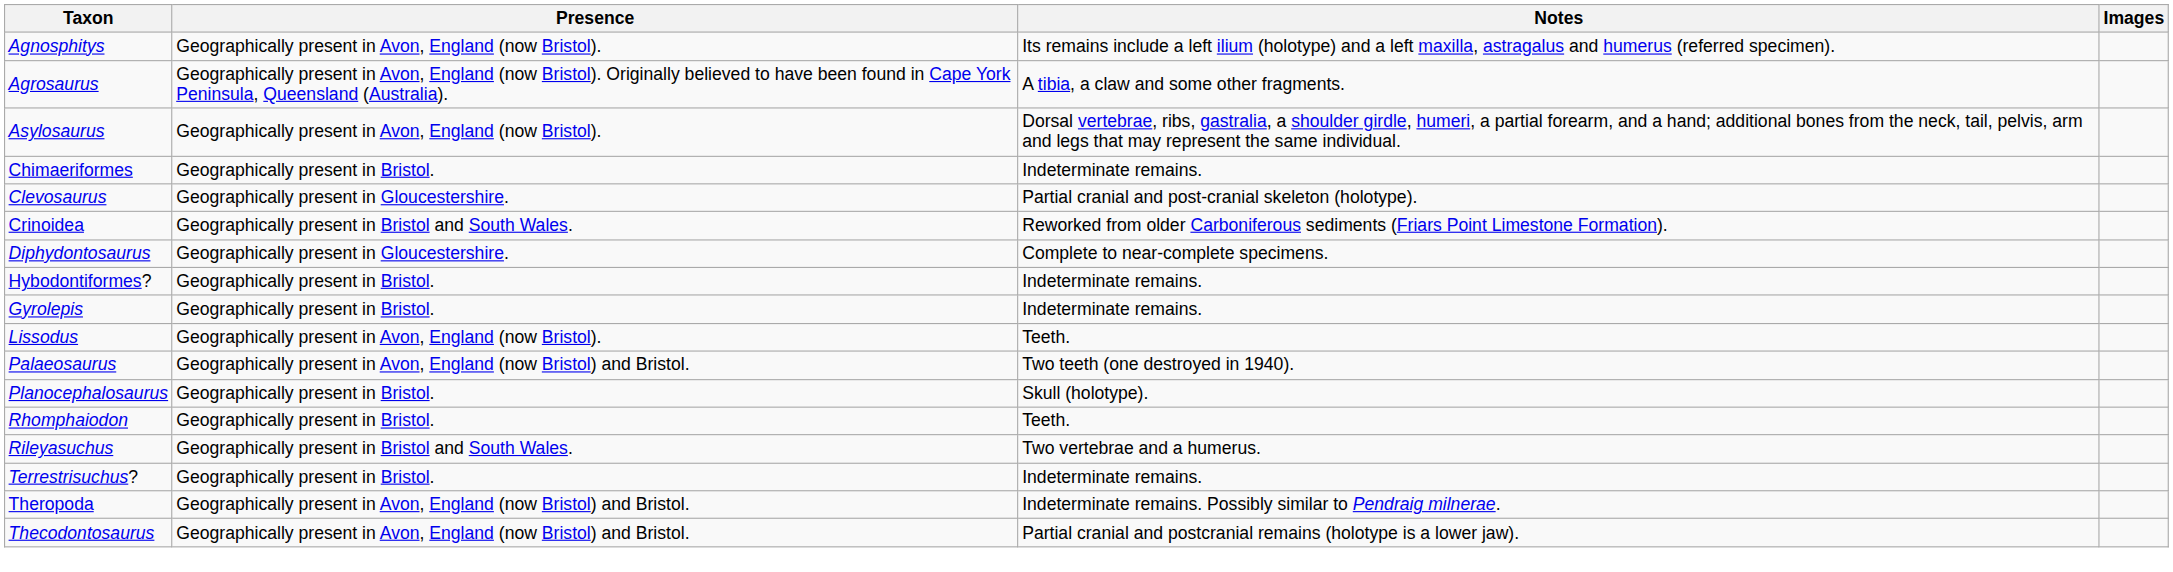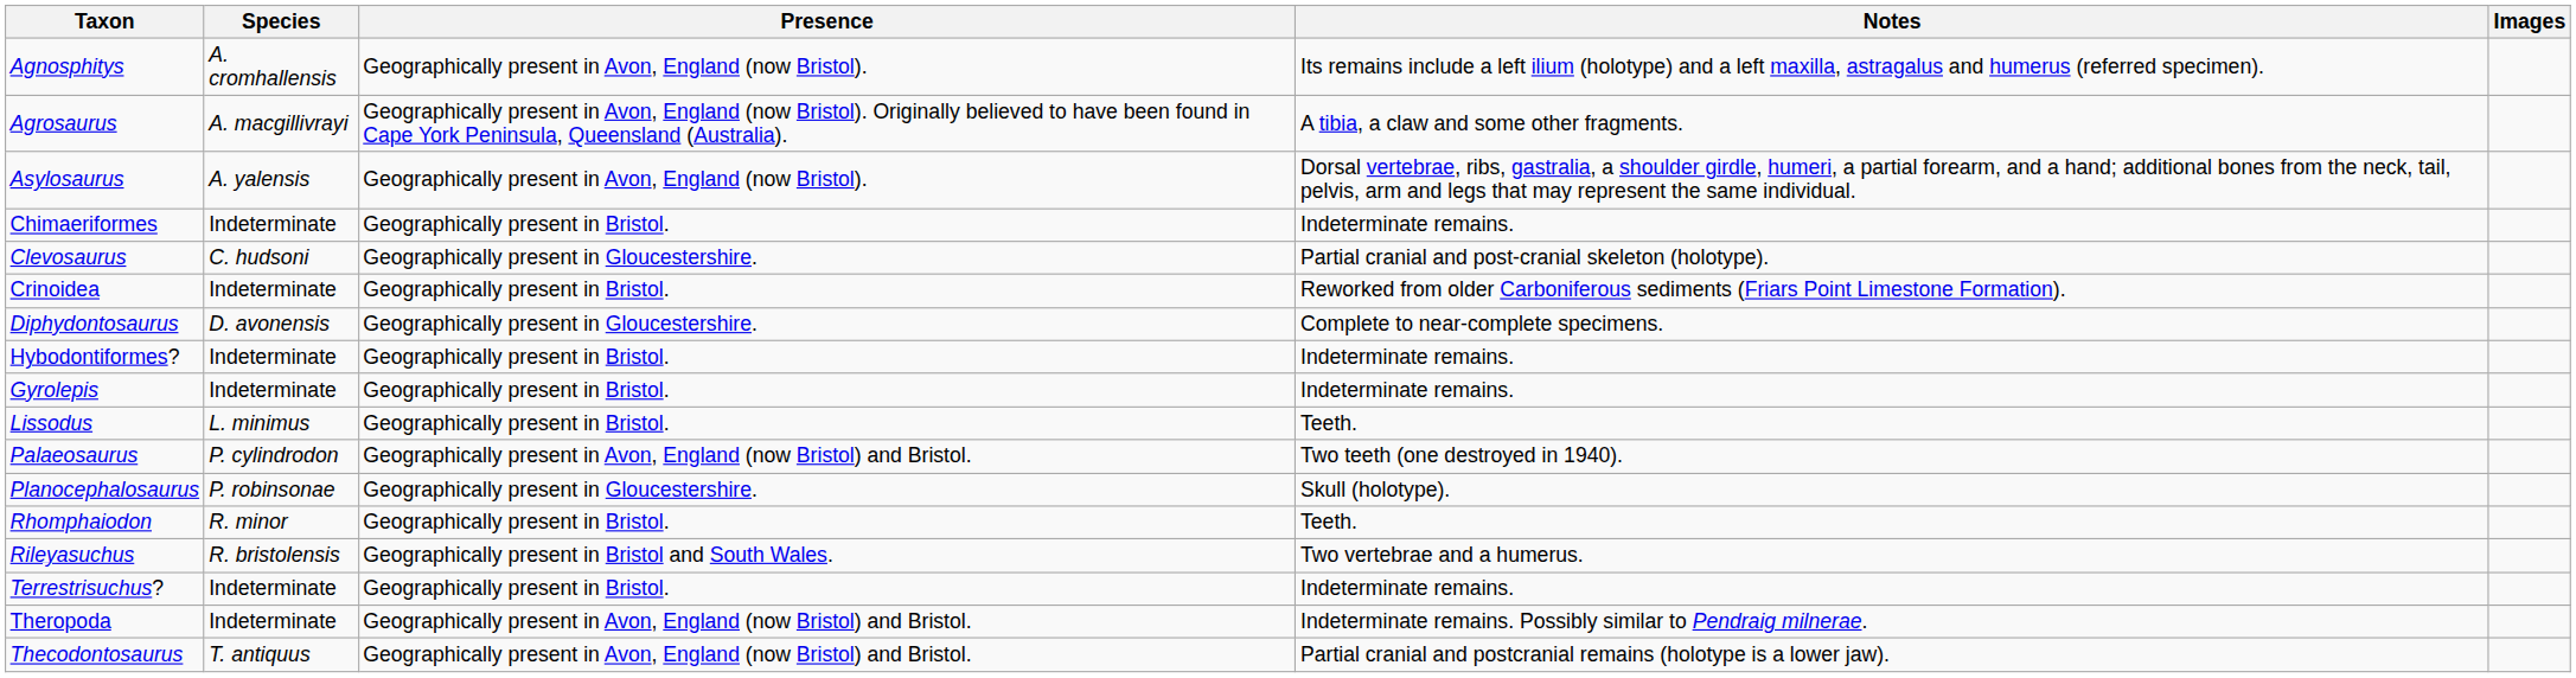+ column: Species | A. cromhallensis | A. macgillivrayi | A. yalensis | Indeterminate | C. hudsoni | Indeterminate | D. avonensis | Indeterminate | Indeterminate | L. minimus | P. cylindrodon | P. robinsonae | R. minor | R. bristolensis | Indeterminate | Indeterminate | T. antiquus
Crinoidea | Presence: Geographically present in Bristol and South Wales. -> Geographically present in Bristol.
Lissodus | Presence: Geographically present in Avon, England (now Bristol). -> Geographically present in Bristol.
Planocephalosaurus | Presence: Geographically present in Bristol. -> Geographically present in Gloucestershire.
